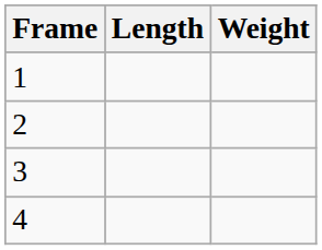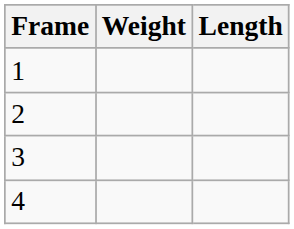columns swapped: Length <-> Weight
